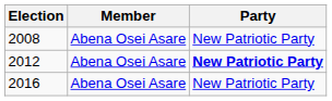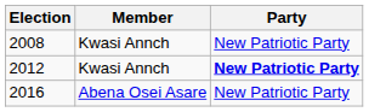2008 | Member: Abena Osei Asare -> Kwasi Annch
2012 | Member: Abena Osei Asare -> Kwasi Annch
